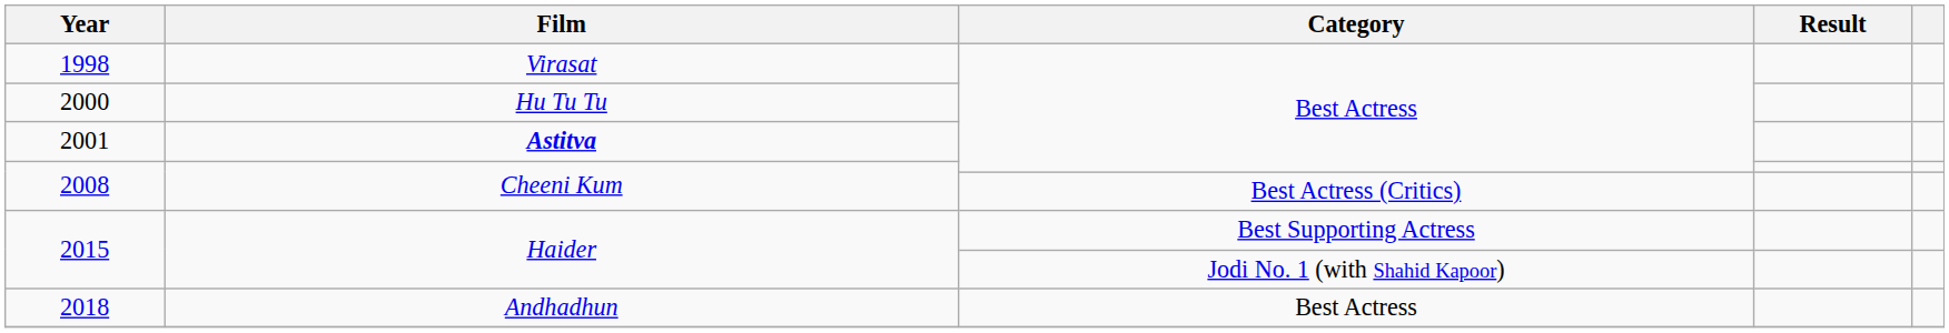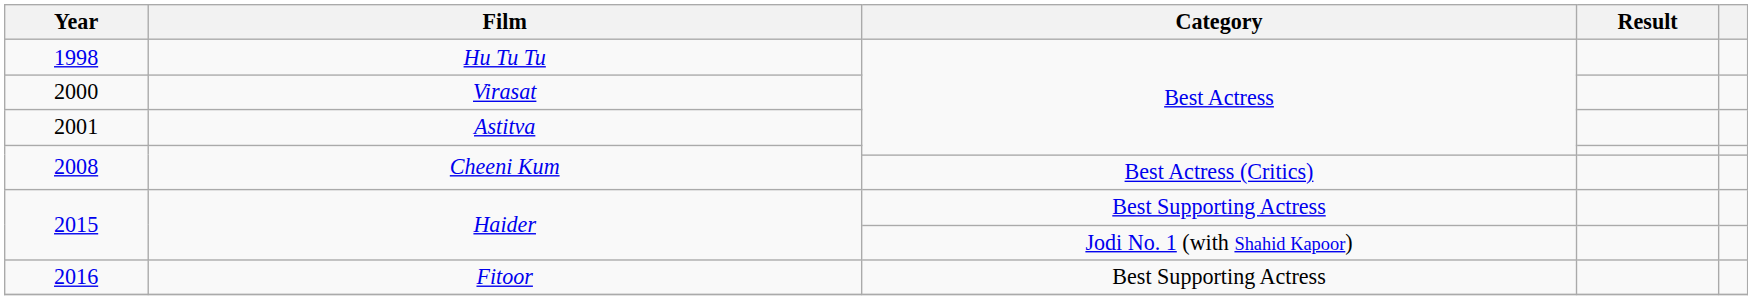1998 | Film: Virasat -> Hu Tu Tu
2000 | Film: Hu Tu Tu -> Virasat
2001 | Film: bold -> normal
+ row: 2016 | Fitoor | Best Supporting Actress
- row: 2018 | Andhadhun | Best Actress
